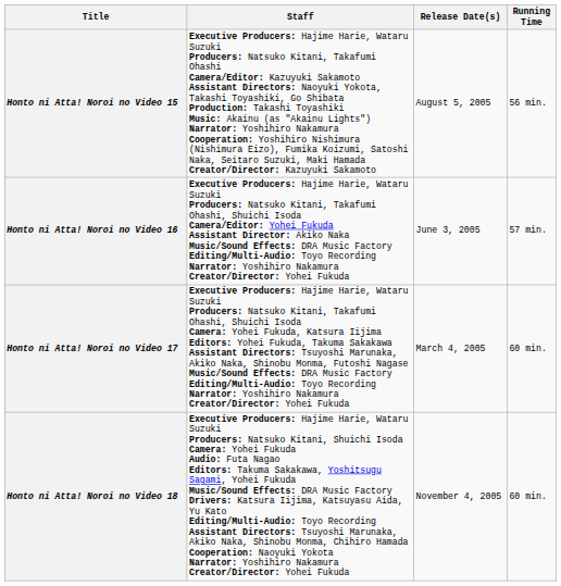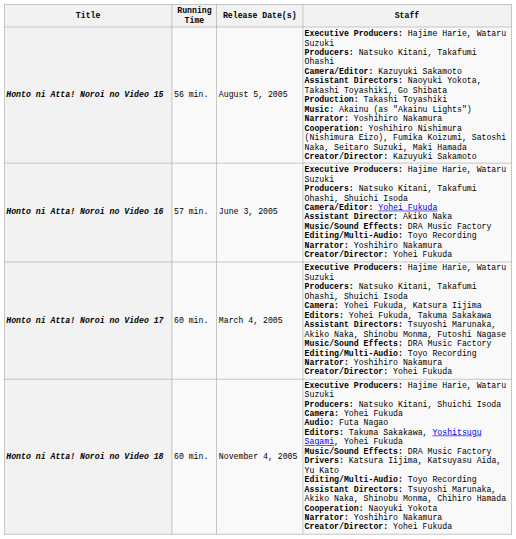columns swapped: Staff <-> Running Time
